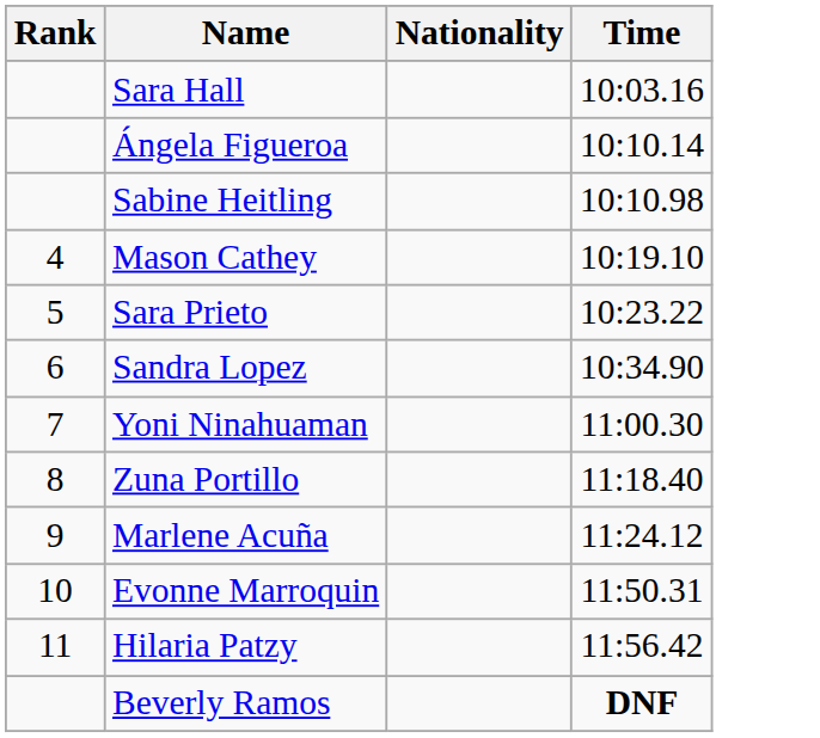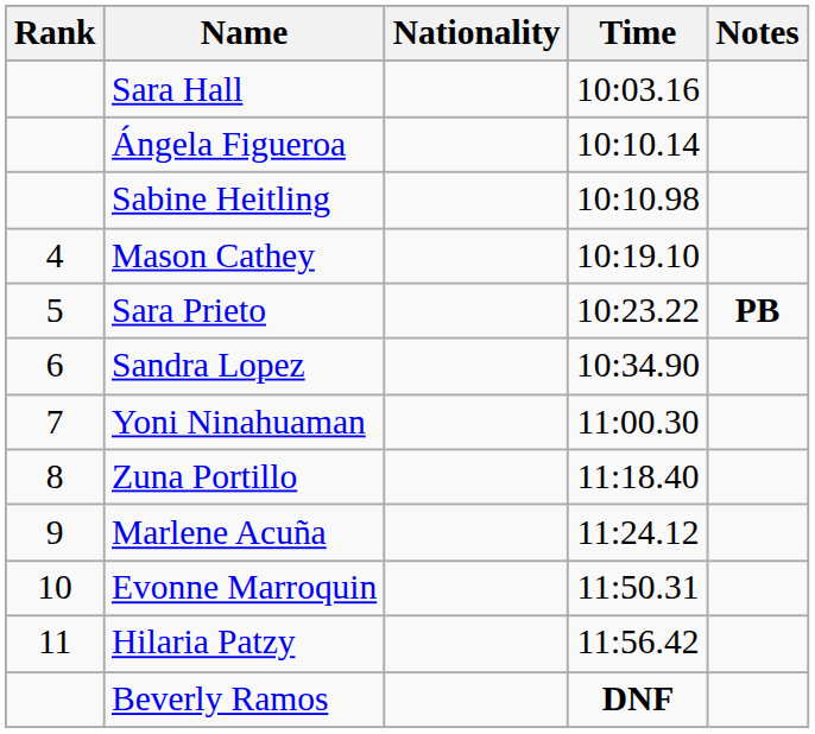+ column: Notes | PB
